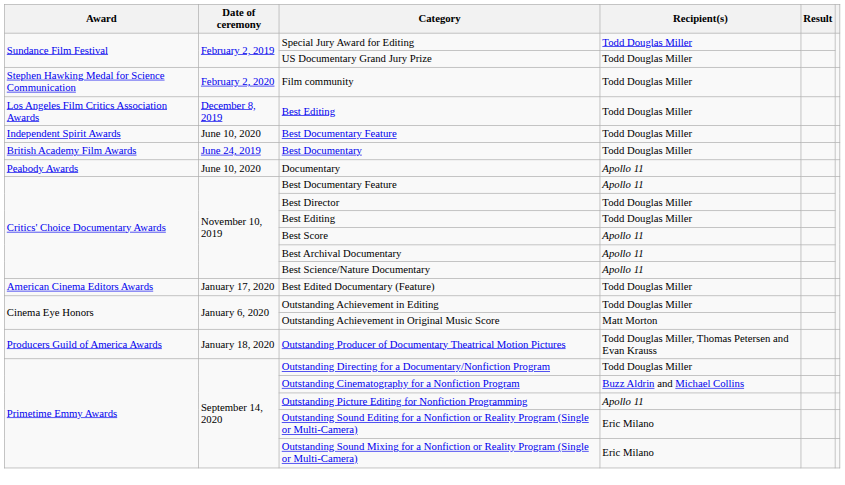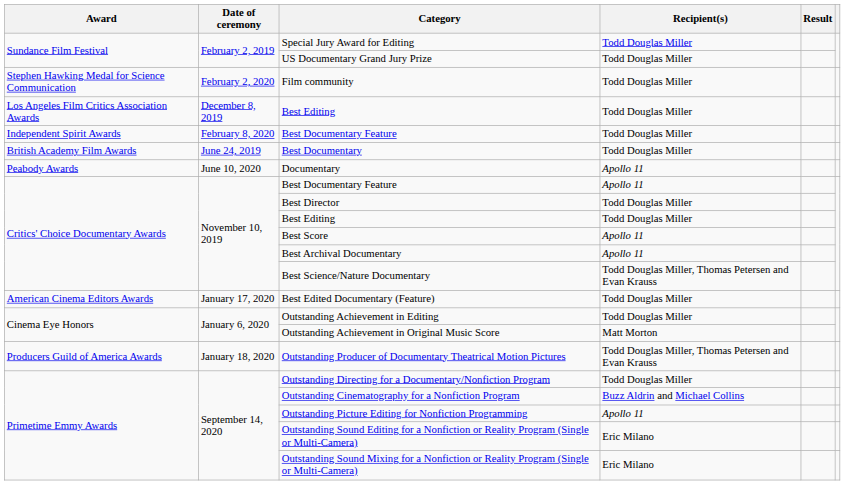Independent Spirit Awards / Best Documentary Feature | Date of ceremony: June 10, 2020 -> February 8, 2020
Best Science/Nature Documentary | Recipient(s): Apollo 11 -> Todd Douglas Miller, Thomas Petersen and Evan Krauss
